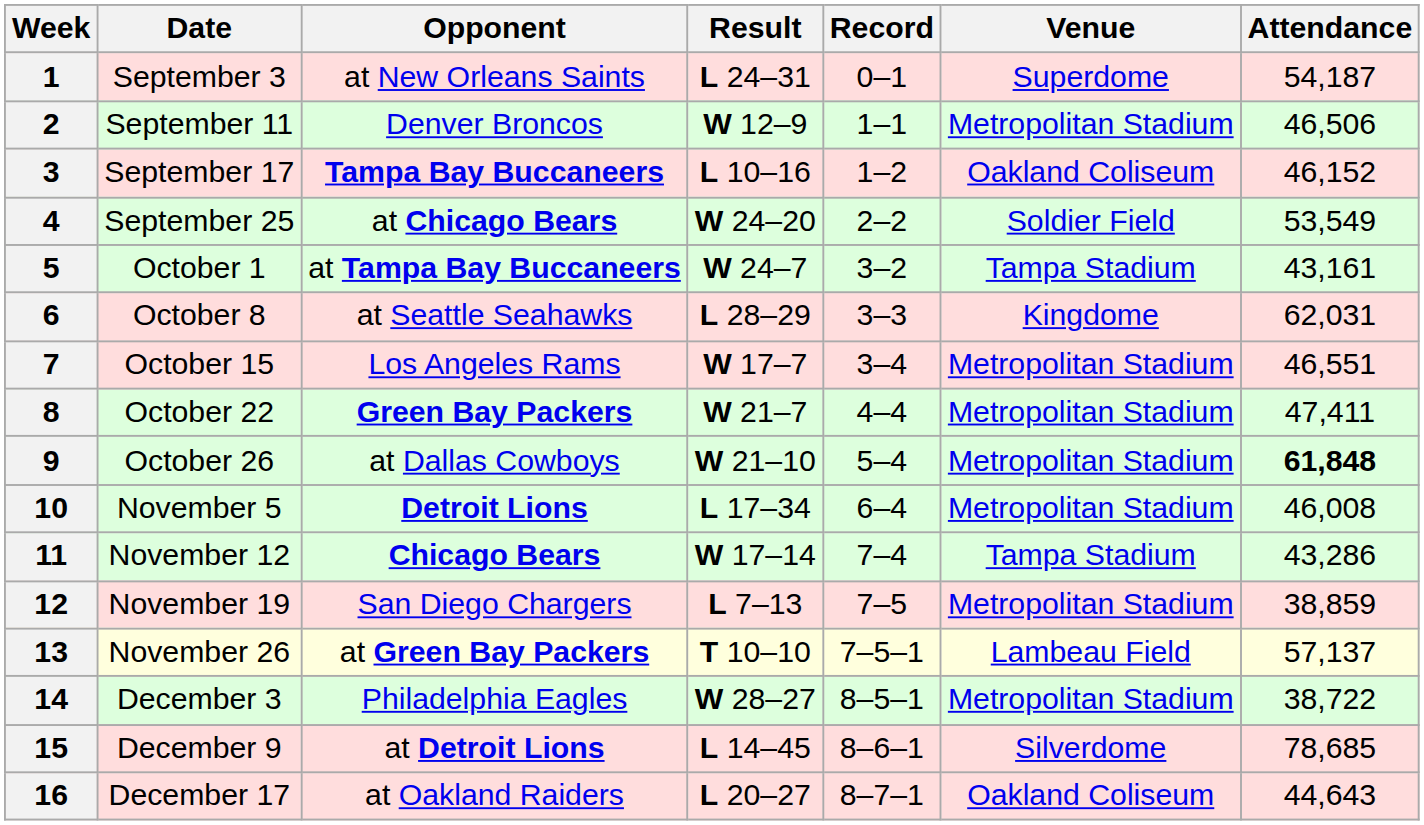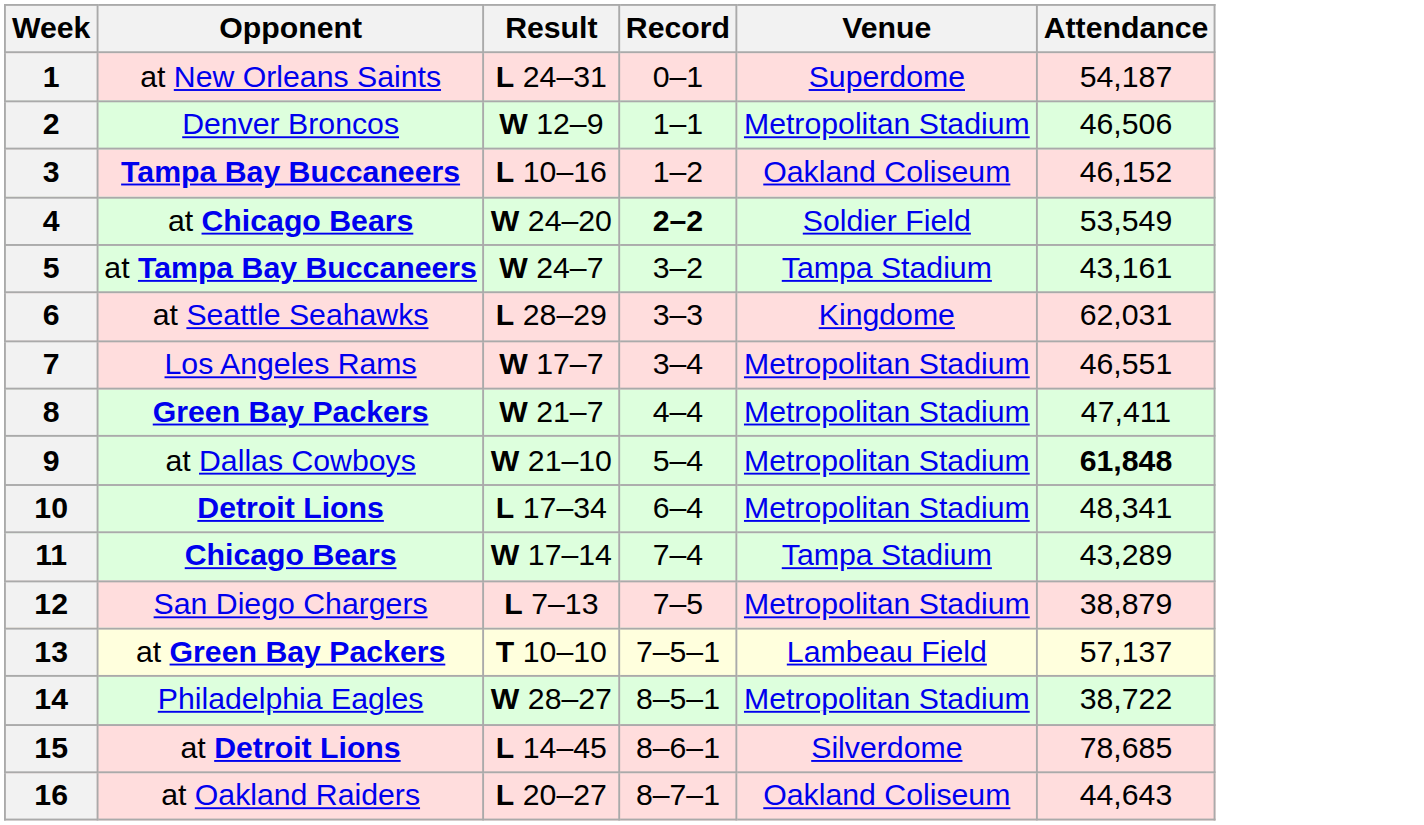- column: Date | September 3 | September 11 | September 17 | September 25 | October 1 | October 8 | October 15 | October 22 | October 26 | November 5 | November 12 | November 19 | November 26 | December 3 | December 9 | December 17
4 | Record: normal -> bold
10 | Attendance: 46,008 -> 48,341
11 | Attendance: 43,286 -> 43,289
12 | Attendance: 38,859 -> 38,879
